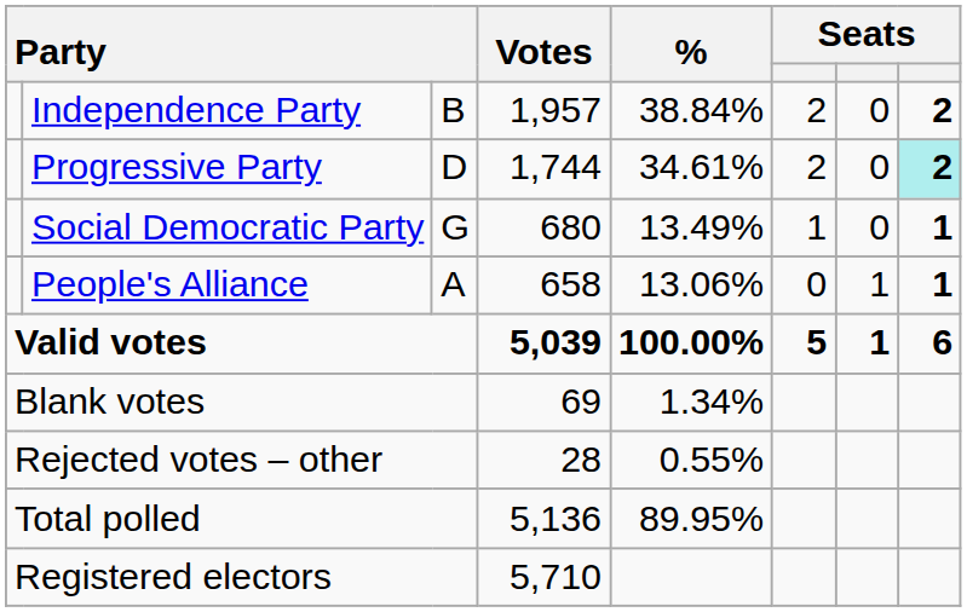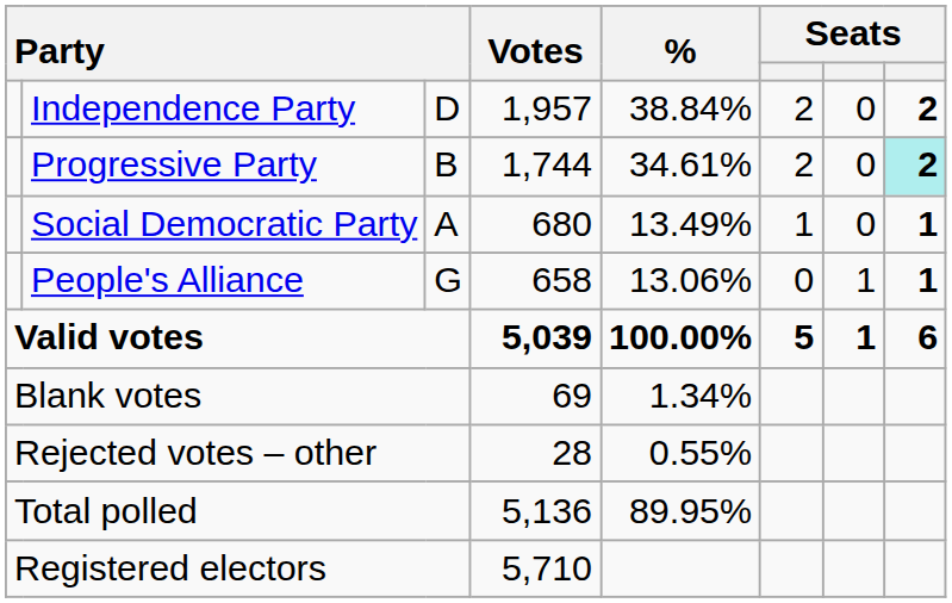Independence Party | column 3: B -> D
Progressive Party | column 3: D -> B
Social Democratic Party | column 3: G -> A
People's Alliance | column 3: A -> G
